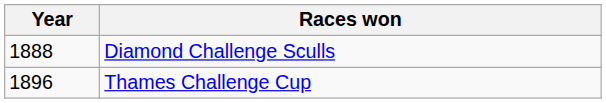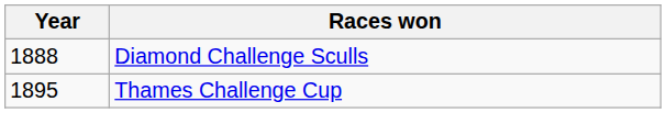Thames Challenge Cup | Year: 1896 -> 1895
